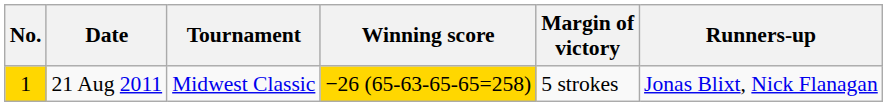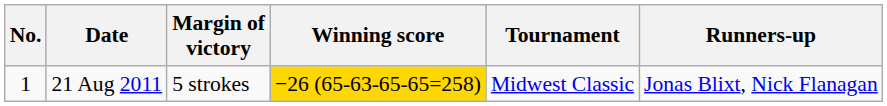columns swapped: Tournament <-> Margin of victory
21 Aug 2011 | No.: gold background -> no background
